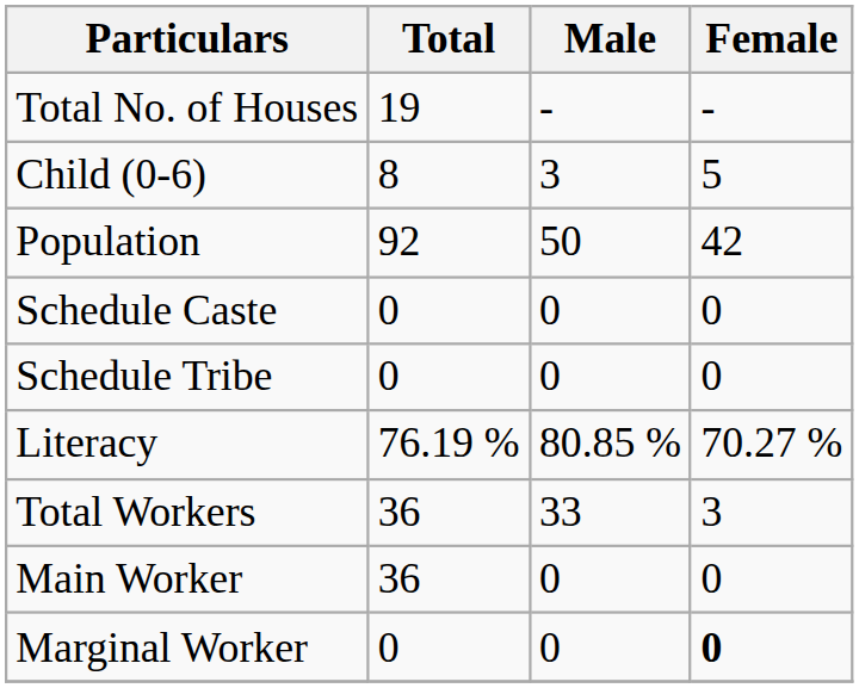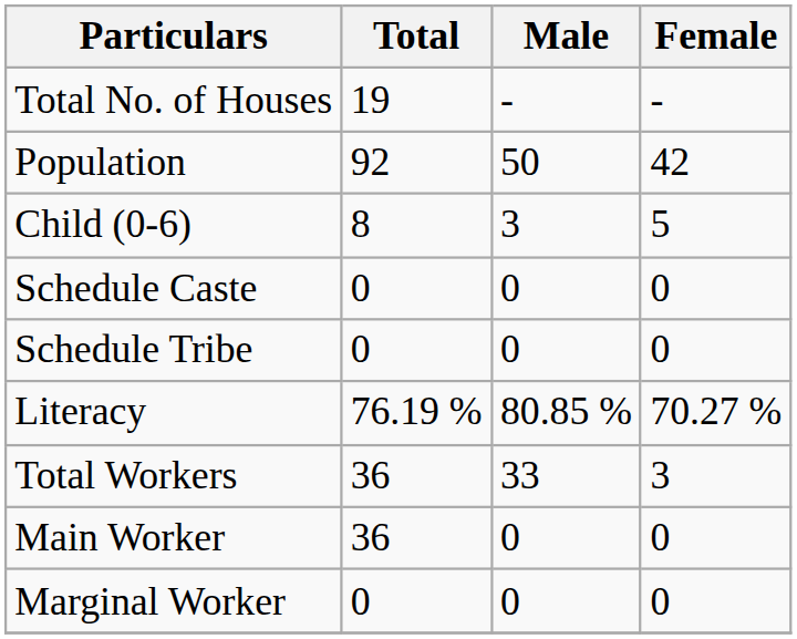rows swapped: Population <-> Child (0-6)
Marginal Worker | Female: bold -> normal
